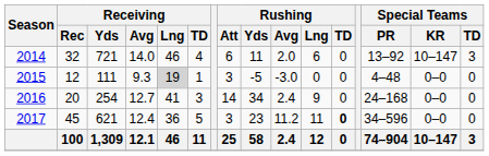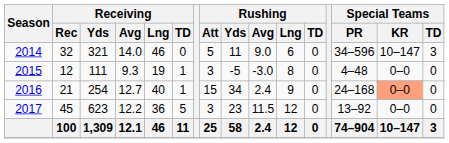2014 | Receiving / Yds: 721 -> 321
2014 | Receiving / TD: 4 -> 0
2014 | Rushing / Att: 6 -> 5
2014 | Rushing / Avg: 2.0 -> 9.0
2014 | Special Teams / PR: 13–92 -> 34–596
2015 | Receiving / Lng: lightgrey background -> no background
2015 | Rushing / Lng: 0 -> 8
2016 | Receiving / Rec: 20 -> 21
2016 | Receiving / Lng: 41 -> 40
2016 | Receiving / TD: 3 -> 1
2016 | Rushing / Att: 14 -> 15
2016 | Special Teams / KR: no background -> lightsalmon background
2017 | Receiving / Yds: 621 -> 623
2017 | Receiving / Avg: 12.4 -> 12.2
2017 | Rushing / Avg: 11.2 -> 11.5
2017 | Rushing / Lng: 11 -> 12
2017 | Rushing / TD: bold -> normal
2017 | Special Teams / PR: 34–596 -> 13–92
